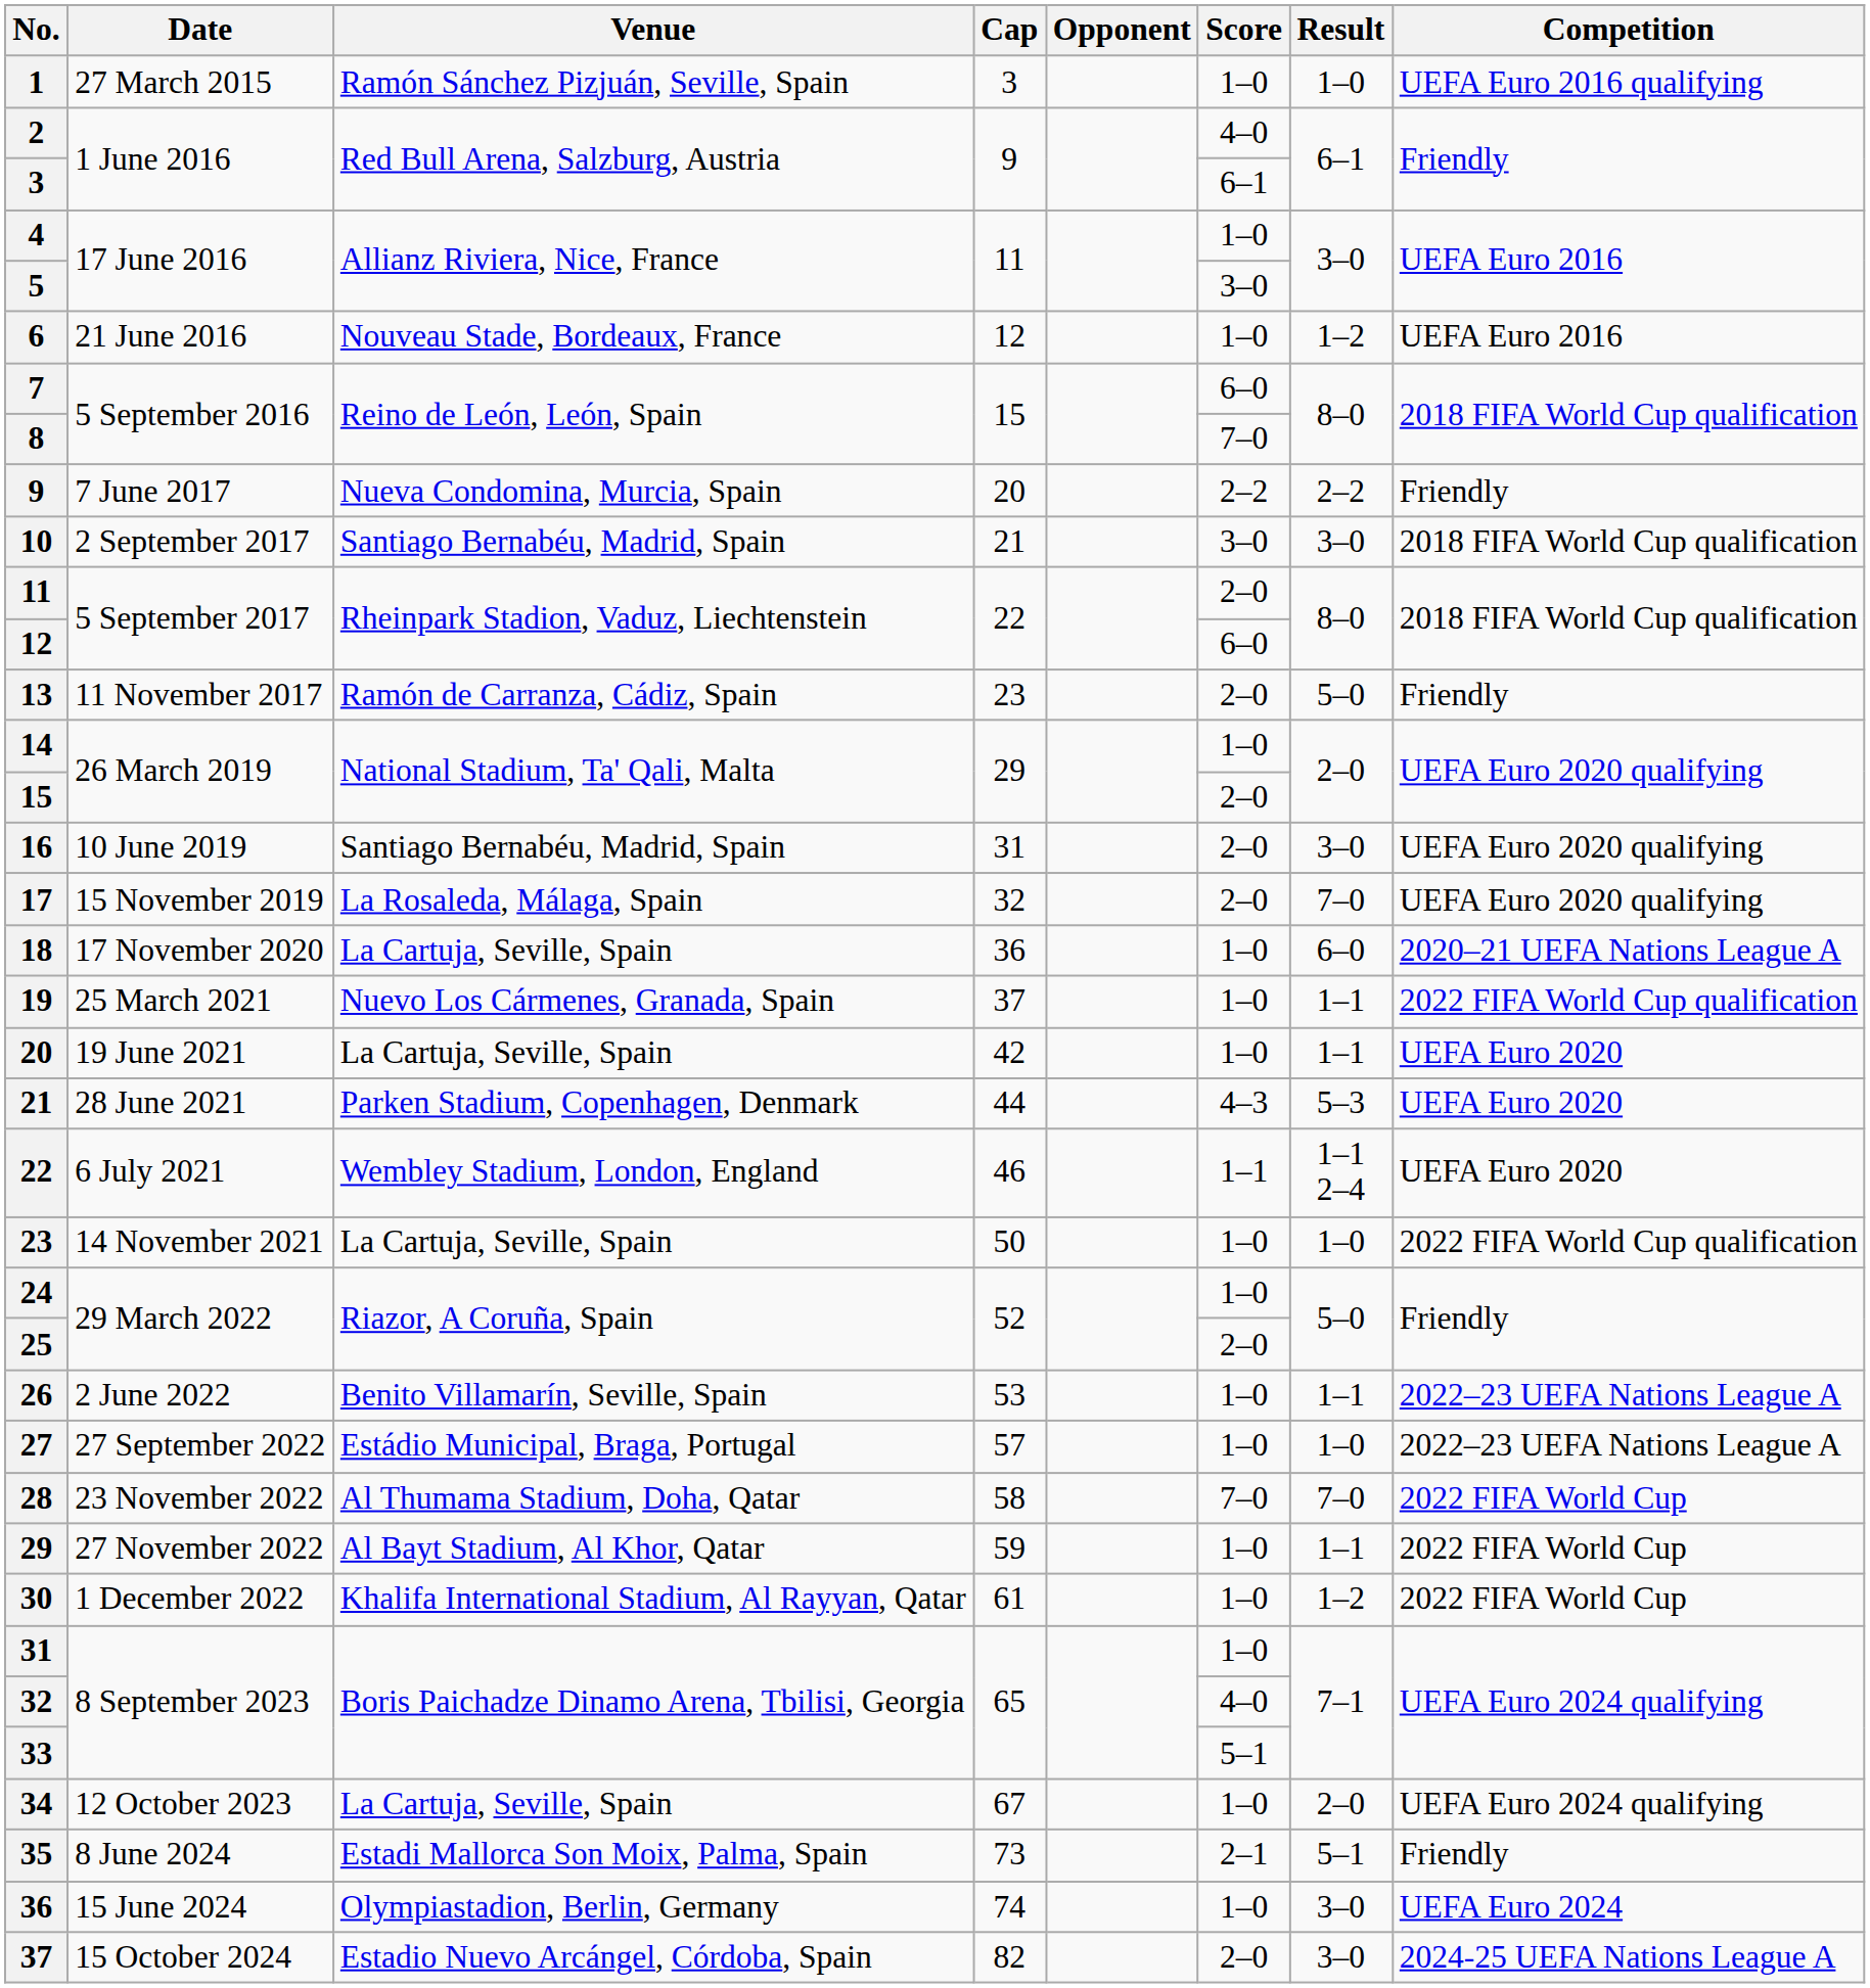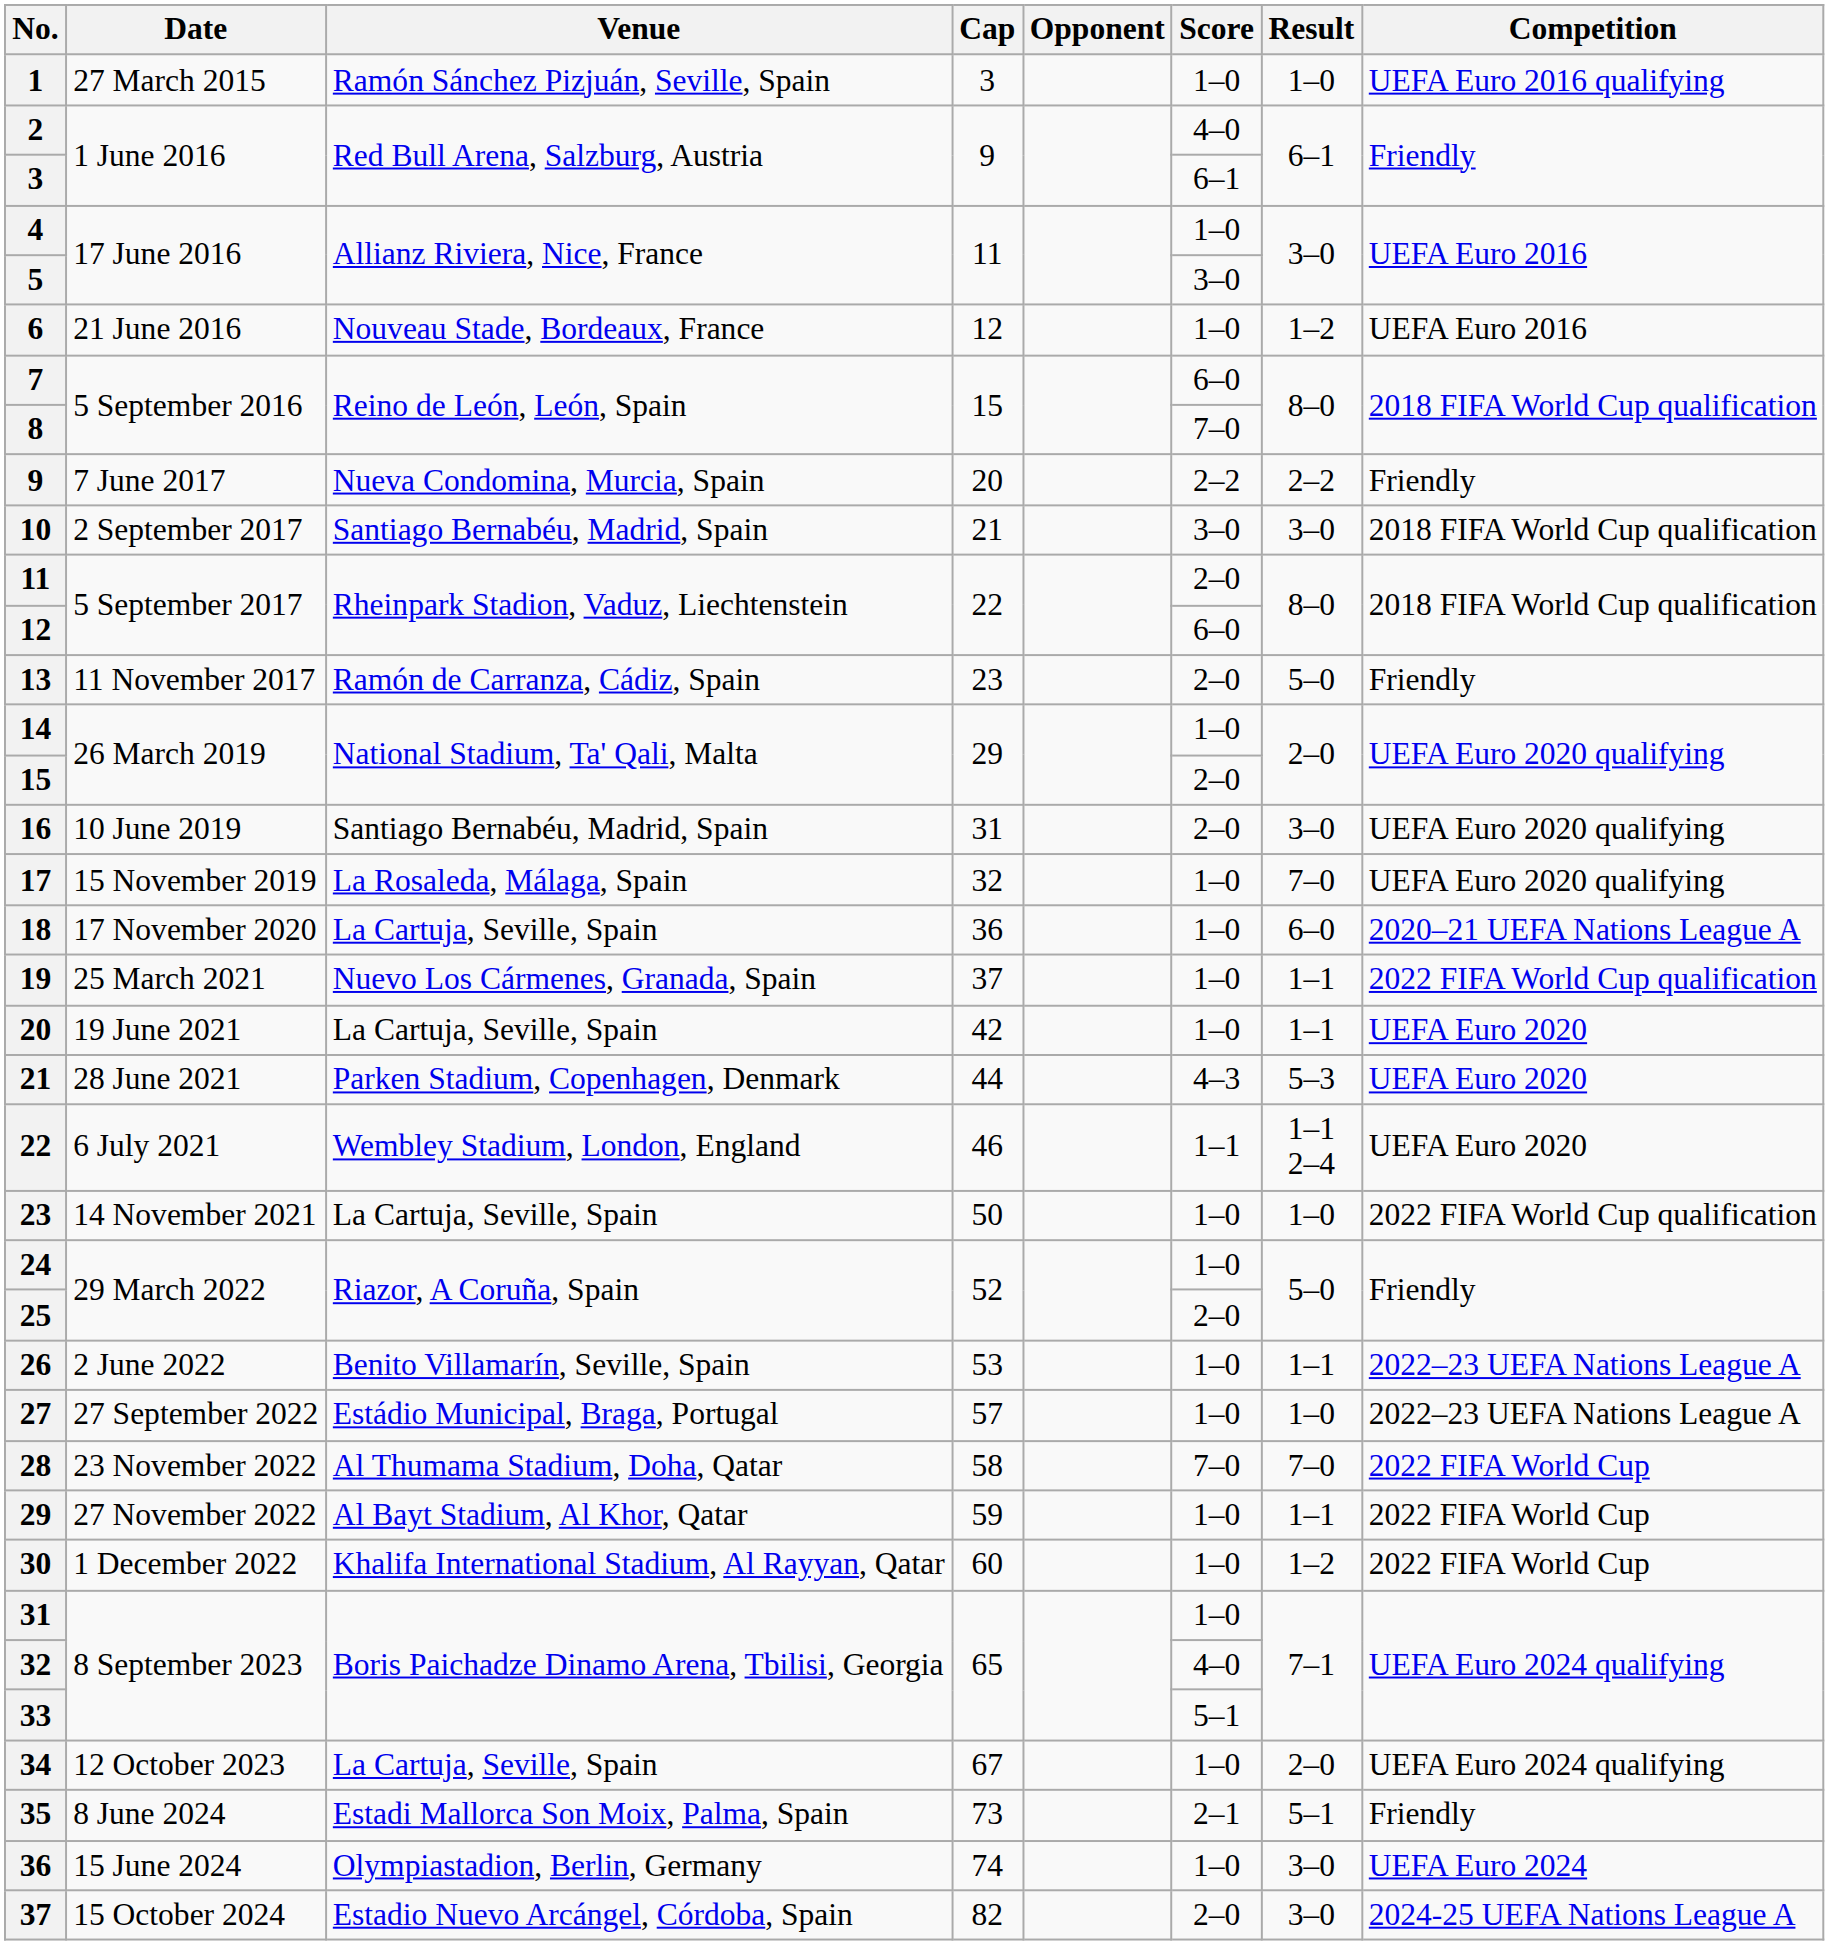17 | Score: 2–0 -> 1–0
30 | Cap: 61 -> 60
